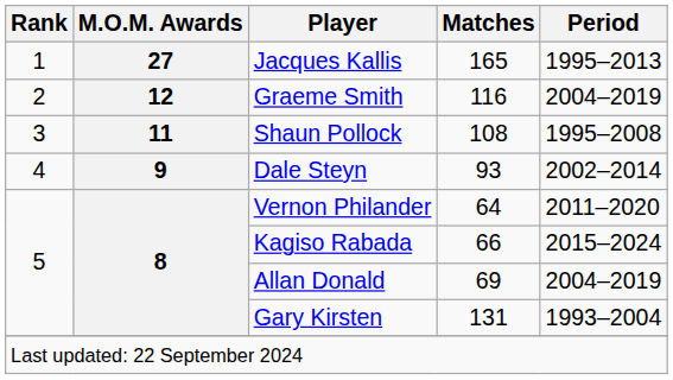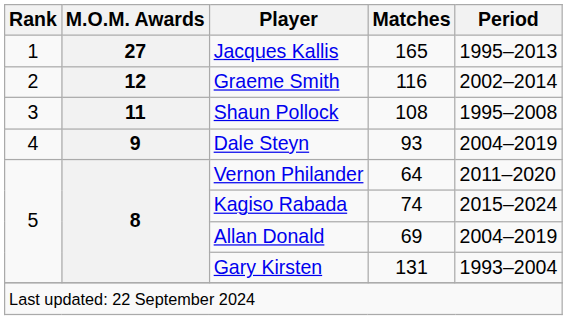Graeme Smith | Period: 2004–2019 -> 2002–2014
Dale Steyn | Period: 2002–2014 -> 2004–2019
Kagiso Rabada | Matches: 66 -> 74
